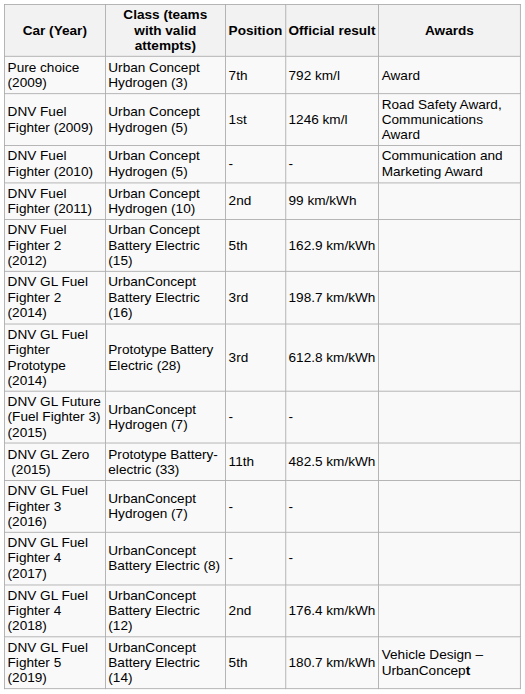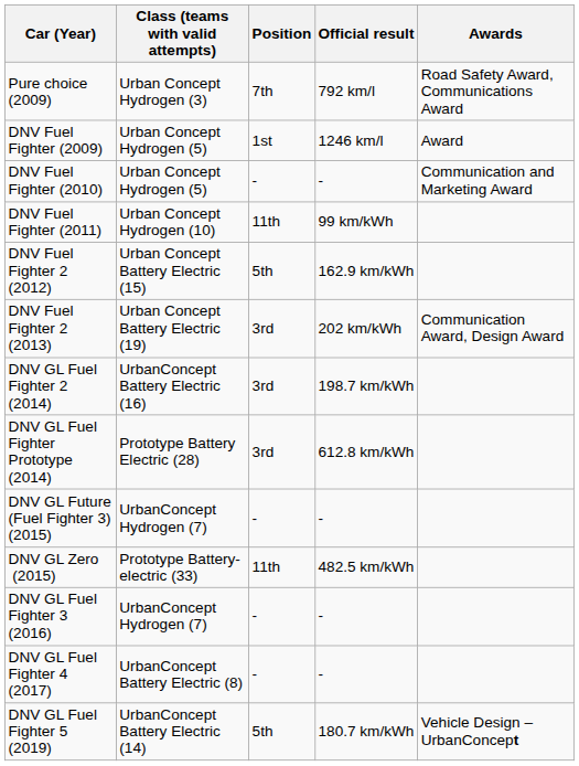Pure choice (2009) | Awards: Award -> Road Safety Award, Communications Award
DNV Fuel Fighter (2009) | Awards: Road Safety Award, Communications Award -> Award
DNV Fuel Fighter (2011) | Position: 2nd -> 11th
+ row: DNV Fuel Fighter 2 (2013) | Urban Concept Battery Electric (19) | 3rd | 202 km/kWh | Communication Award, Design Award
- row: DNV GL Fuel Fighter 4 (2018) | UrbanConcept Battery Electric (12) | 2nd | 176.4 km/kWh
